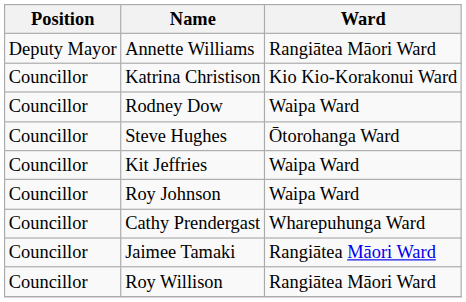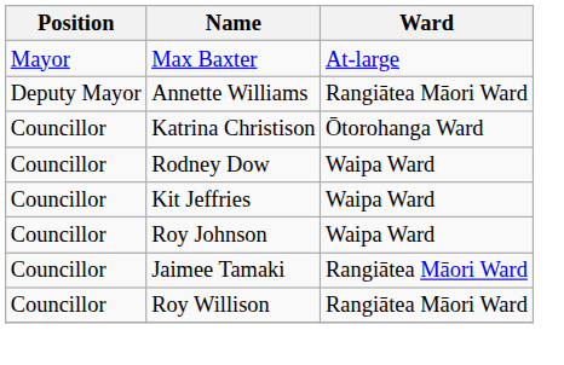+ row: Mayor | Max Baxter | At-large
Katrina Christison | Ward: Kio Kio-Korakonui Ward -> Ōtorohanga Ward
- row: Councillor | Steve Hughes | Ōtorohanga Ward
- row: Councillor | Cathy Prendergast | Wharepuhunga Ward
